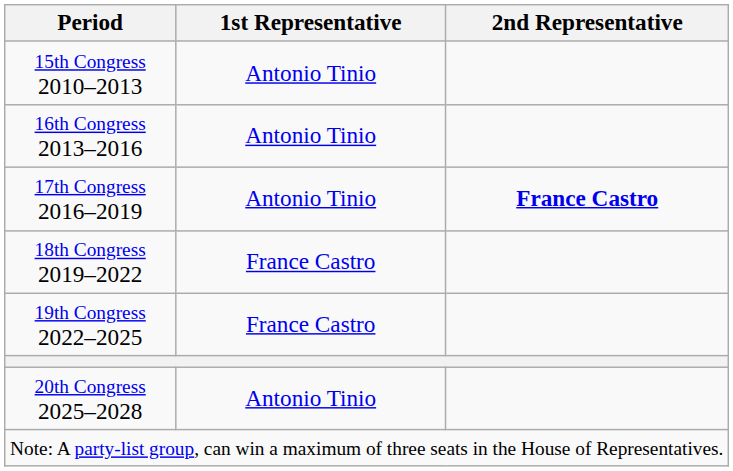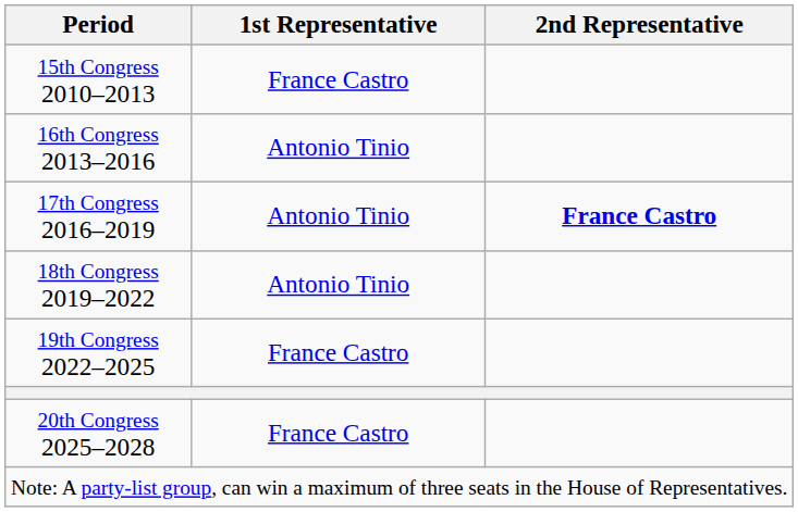15th Congress 2010–2013 | 1st Representative: Antonio Tinio -> France Castro
18th Congress 2019–2022 | 1st Representative: France Castro -> Antonio Tinio
20th Congress 2025–2028 | 1st Representative: Antonio Tinio -> France Castro
